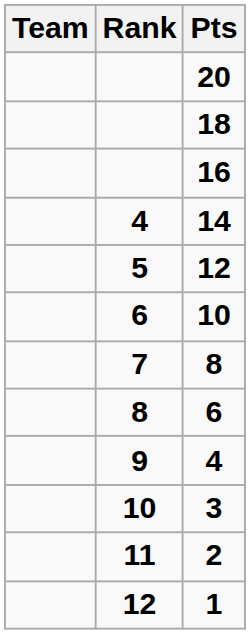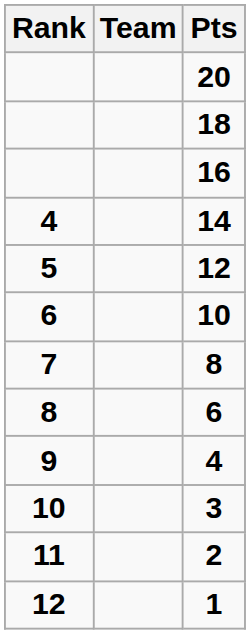columns swapped: Rank <-> Team
